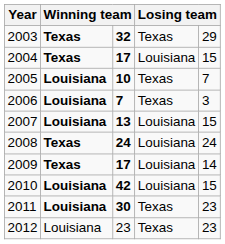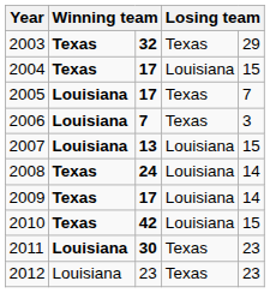2005 | column 3: 10 -> 17
2008 | column 5: 24 -> 14
2010 | column 2: Louisiana -> Texas
